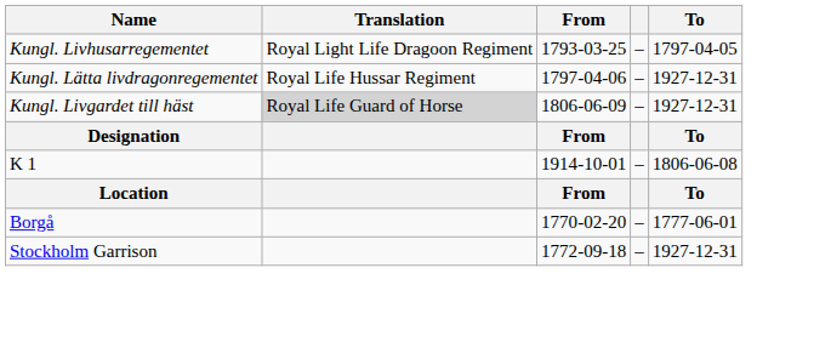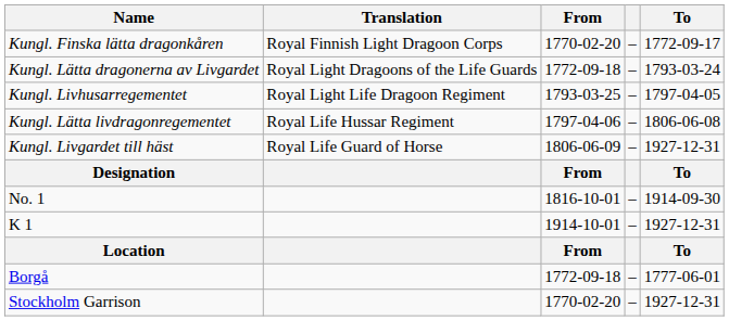+ row: Kungl. Finska lätta dragonkåren | Royal Finnish Light Dragoon Corps | 1770-02-20 | – | 1772-09-17
+ row: Kungl. Lätta dragonerna av Livgardet | Royal Light Dragoons of the Life Guards | 1772-09-18 | – | 1793-03-24
Kungl. Lätta livdragonregementet | To: 1927-12-31 -> 1806-06-08
Kungl. Livgardet till häst | Translation: lightgrey background -> no background
+ row: No. 1 | 1816-10-01 | – | 1914-09-30
K 1 | To: 1806-06-08 -> 1927-12-31
Borgå | From: 1770-02-20 -> 1772-09-18
Stockholm Garrison | From: 1772-09-18 -> 1770-02-20
